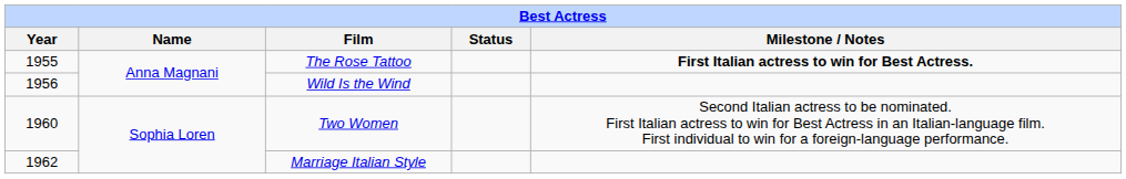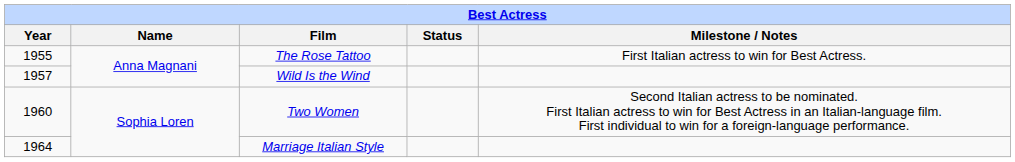The Rose Tattoo | Milestone / Notes: bold -> normal
Wild Is the Wind | Year: 1956 -> 1957
Marriage Italian Style | Year: 1962 -> 1964
